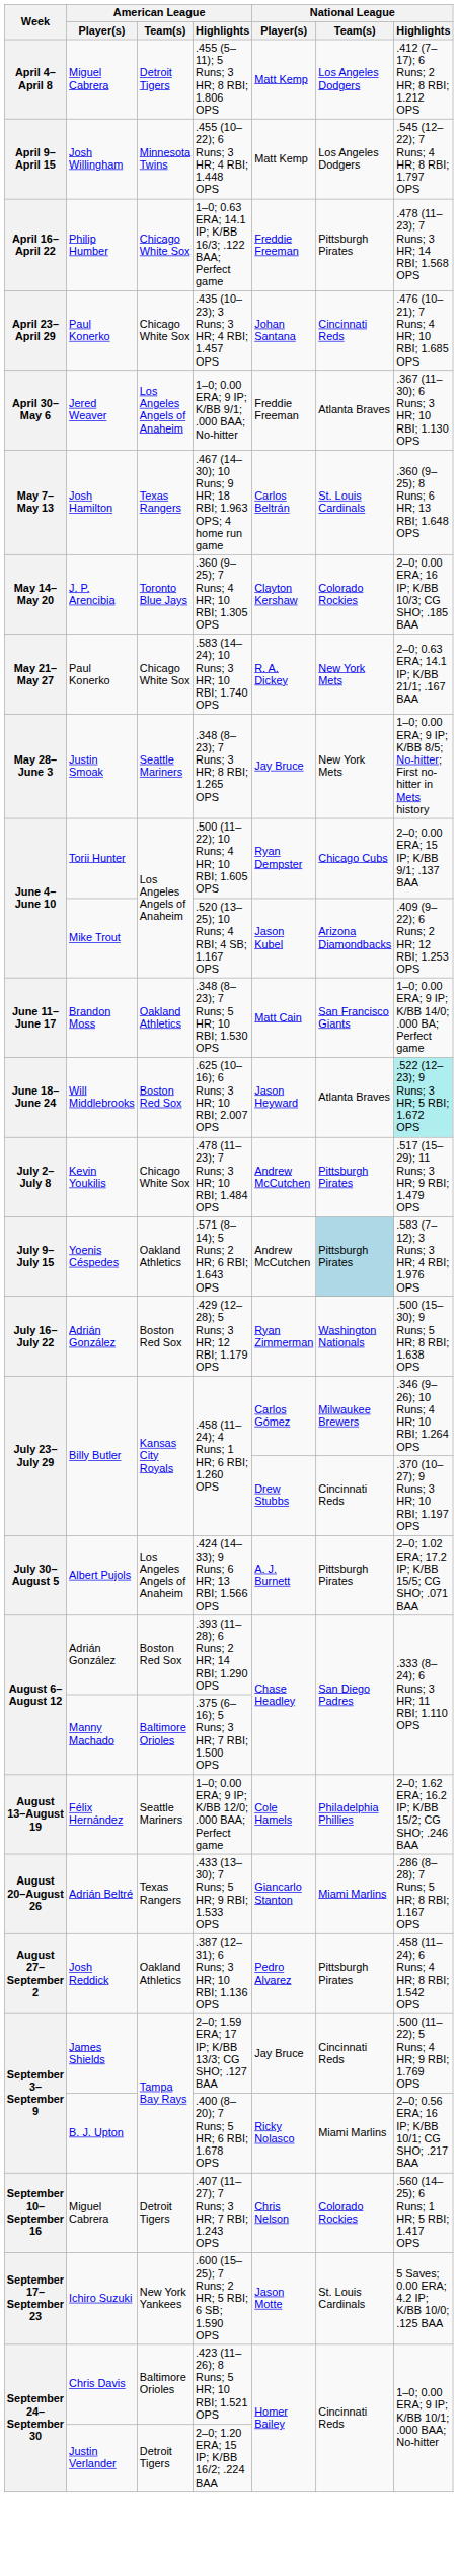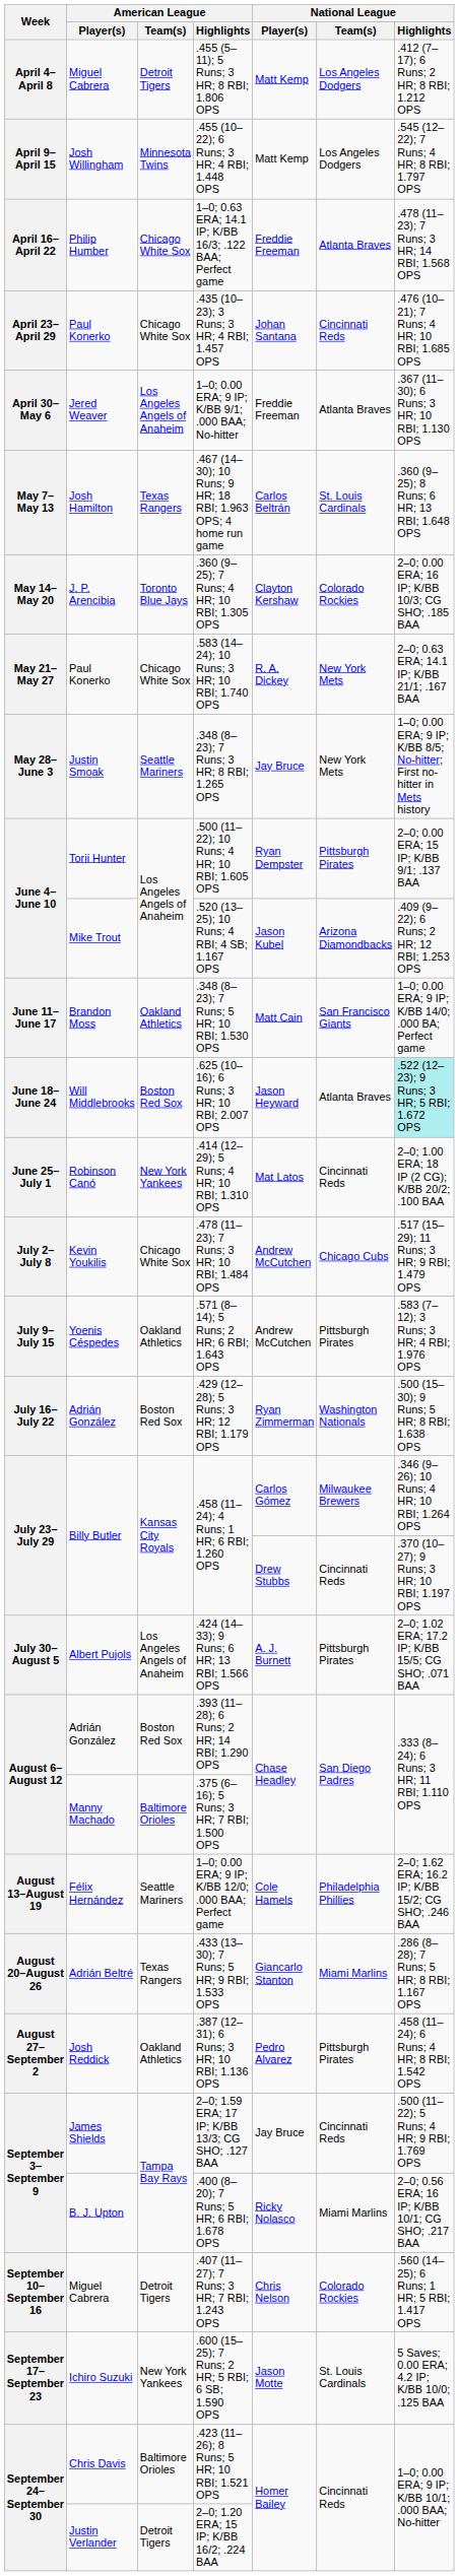1–0; 0.63 ERA; 14.1 IP; K/BB 16/3; .122 BAA; Perfect game | National League / Team(s): Pittsburgh Pirates -> Atlanta Braves
.500 (11–22); 10 Runs; 4 HR; 10 RBI; 1.605 OPS | National League / Team(s): Chicago Cubs -> Pittsburgh Pirates
+ row: June 25–July 1 | Robinson Canó | New York Yankees | .414 (12–29); 5 Runs; 4 HR; 10 RBI; 1.310 OPS | Mat Latos | Cincinnati Reds | 2–0; 1.00 ERA; 18 IP (2 CG); K/BB 20/2; .100 BAA
.478 (11–23); 7 Runs; 3 HR; 10 RBI; 1.484 OPS | National League / Team(s): Pittsburgh Pirates -> Chicago Cubs
.571 (8–14); 5 Runs; 2 HR; 6 RBI; 1.643 OPS | National League / Team(s): lightblue background -> no background
